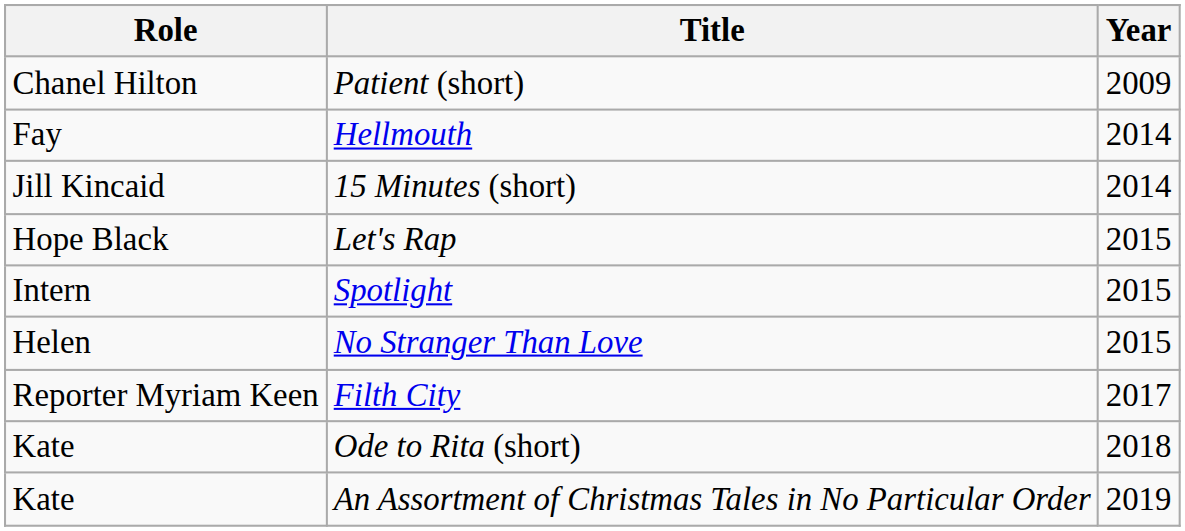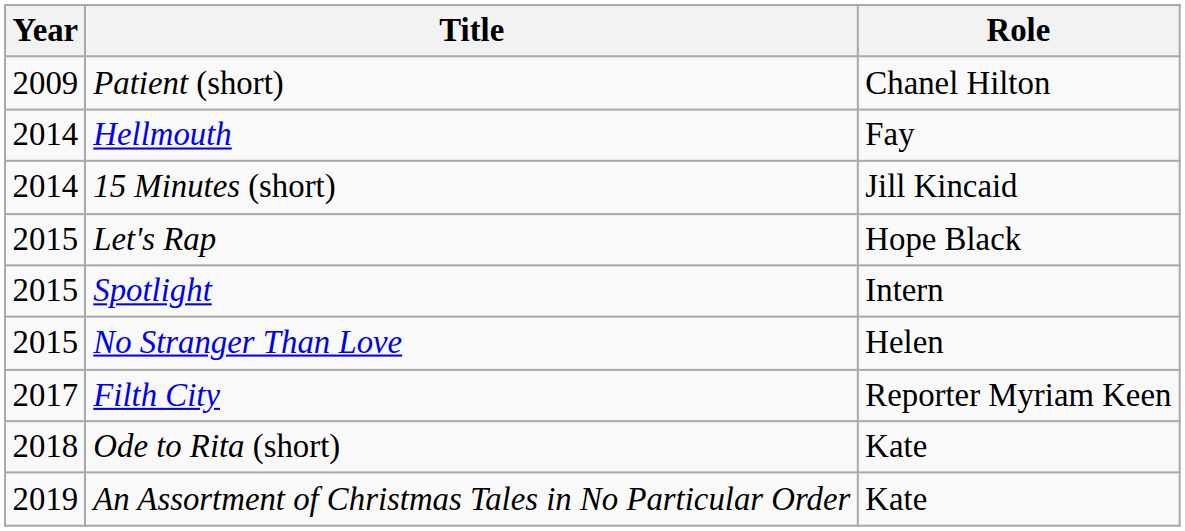columns swapped: Year <-> Role
